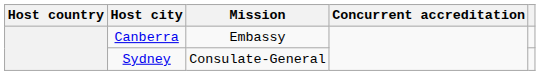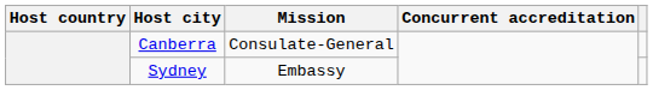Canberra | Mission: Embassy -> Consulate-General
Sydney | Mission: Consulate-General -> Embassy
